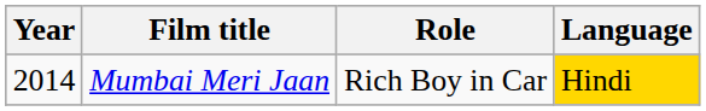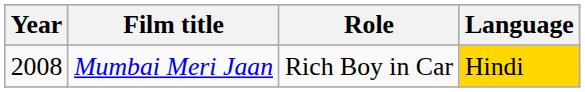Mumbai Meri Jaan | Year: 2014 -> 2008
